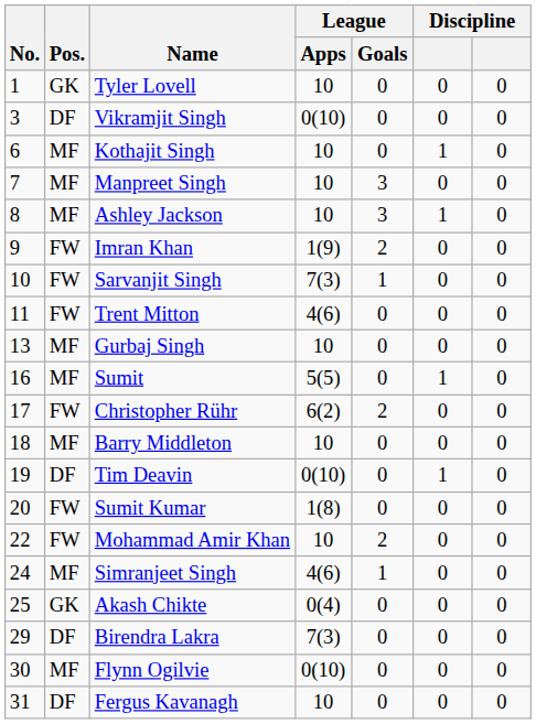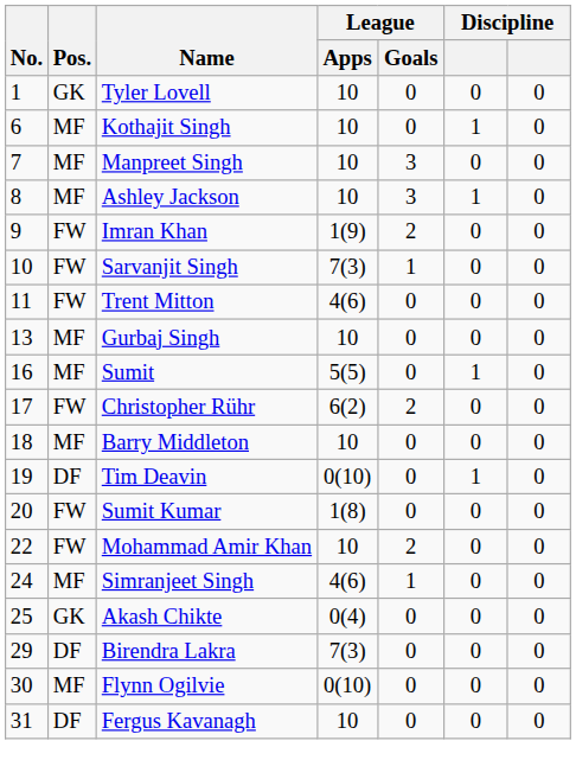- row: 3 | DF | Vikramjit Singh | 0(10) | 0 | 0 | 0
